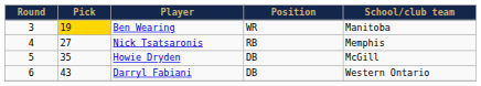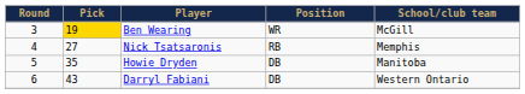Ben Wearing | School/club team: Manitoba -> McGill
Howie Dryden | School/club team: McGill -> Manitoba
